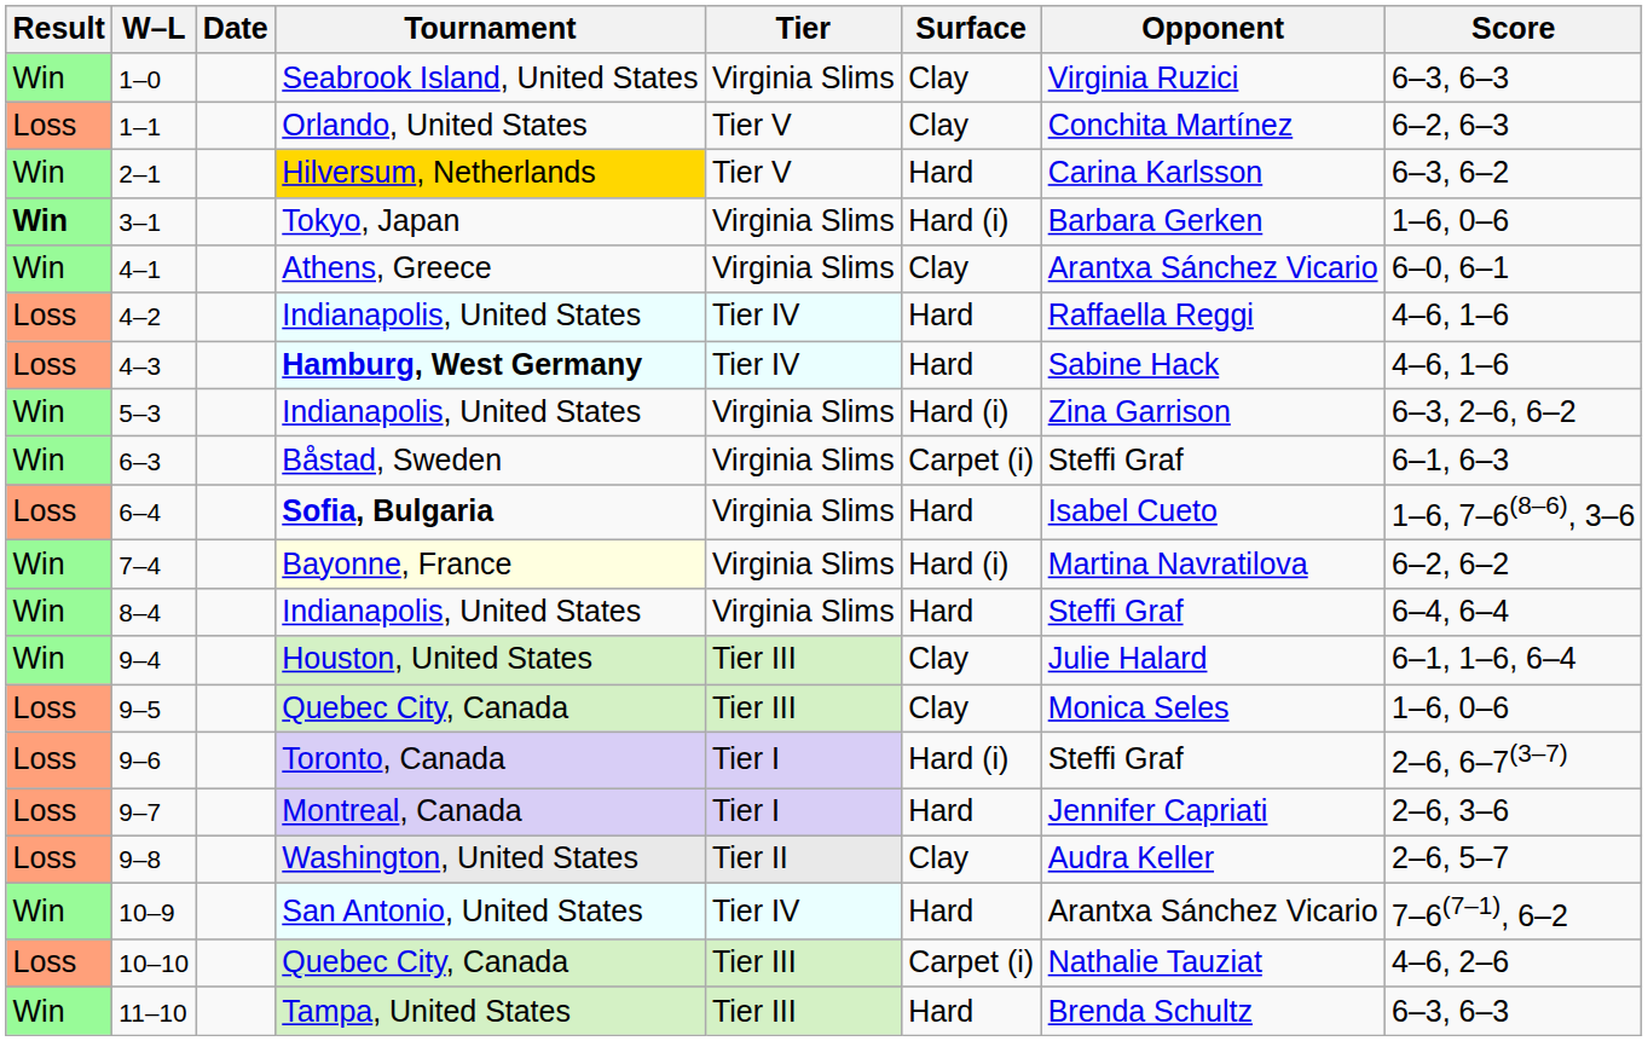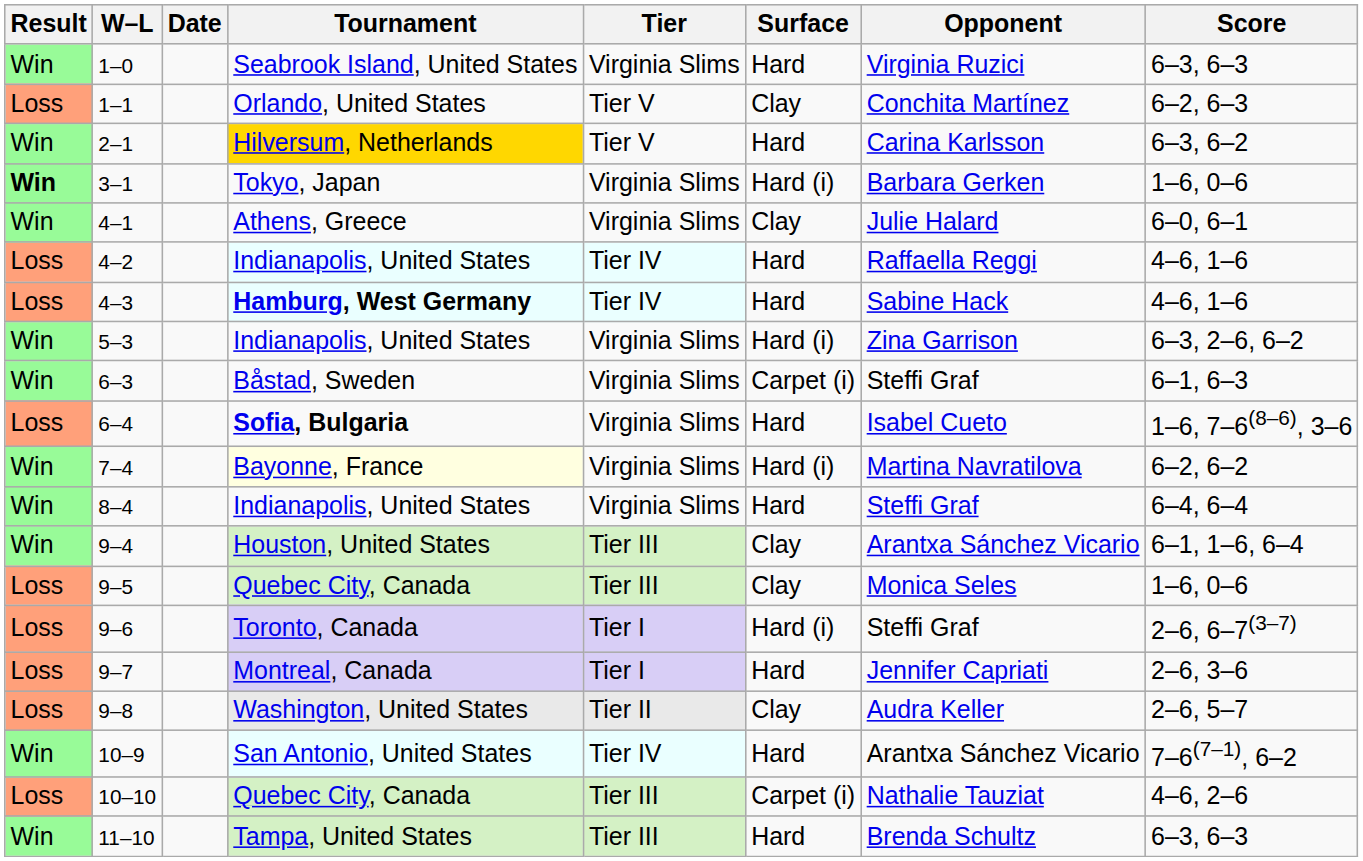1–0 | Surface: Clay -> Hard
4–1 | Opponent: Arantxa Sánchez Vicario -> Julie Halard
9–4 | Opponent: Julie Halard -> Arantxa Sánchez Vicario
